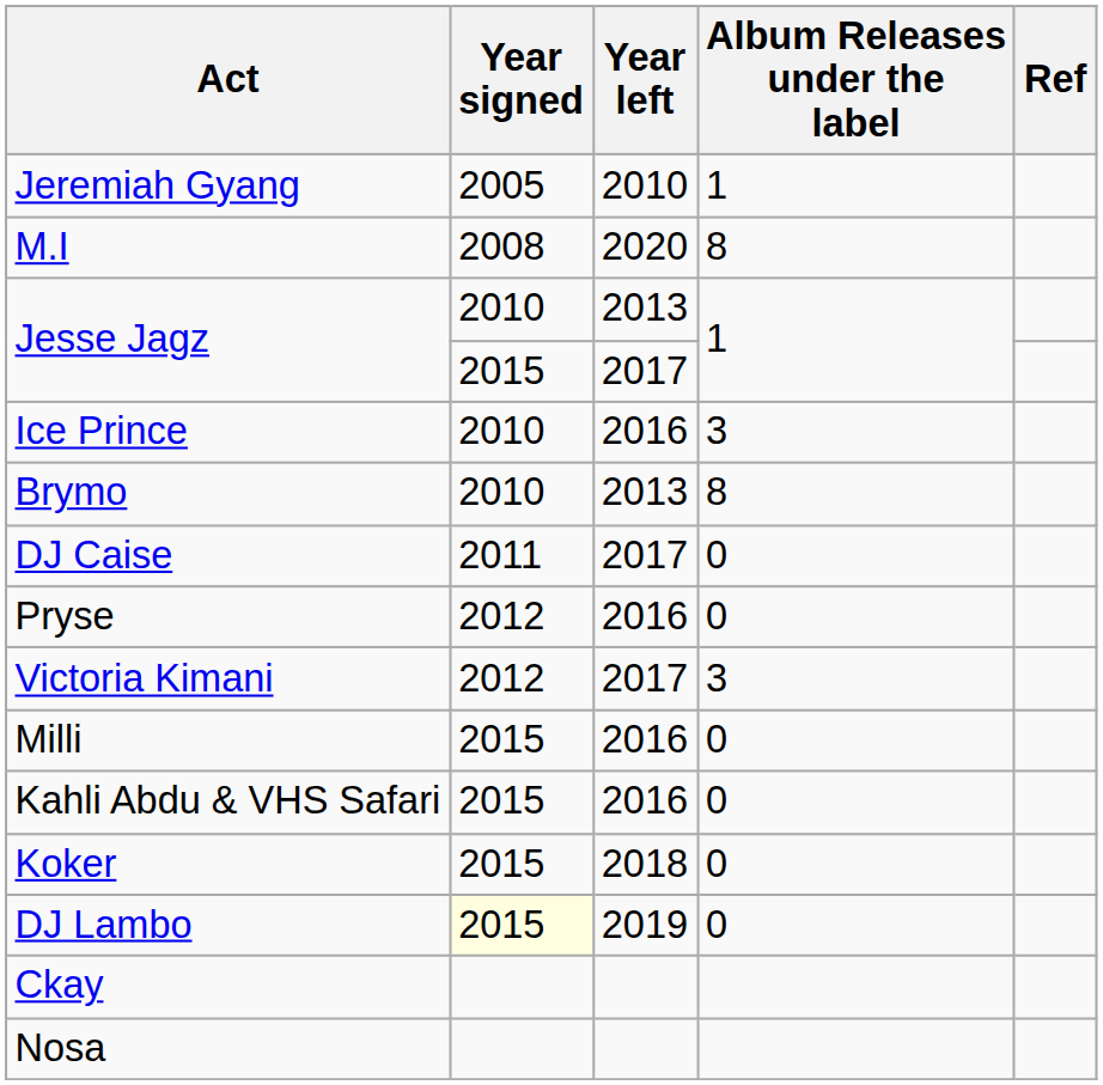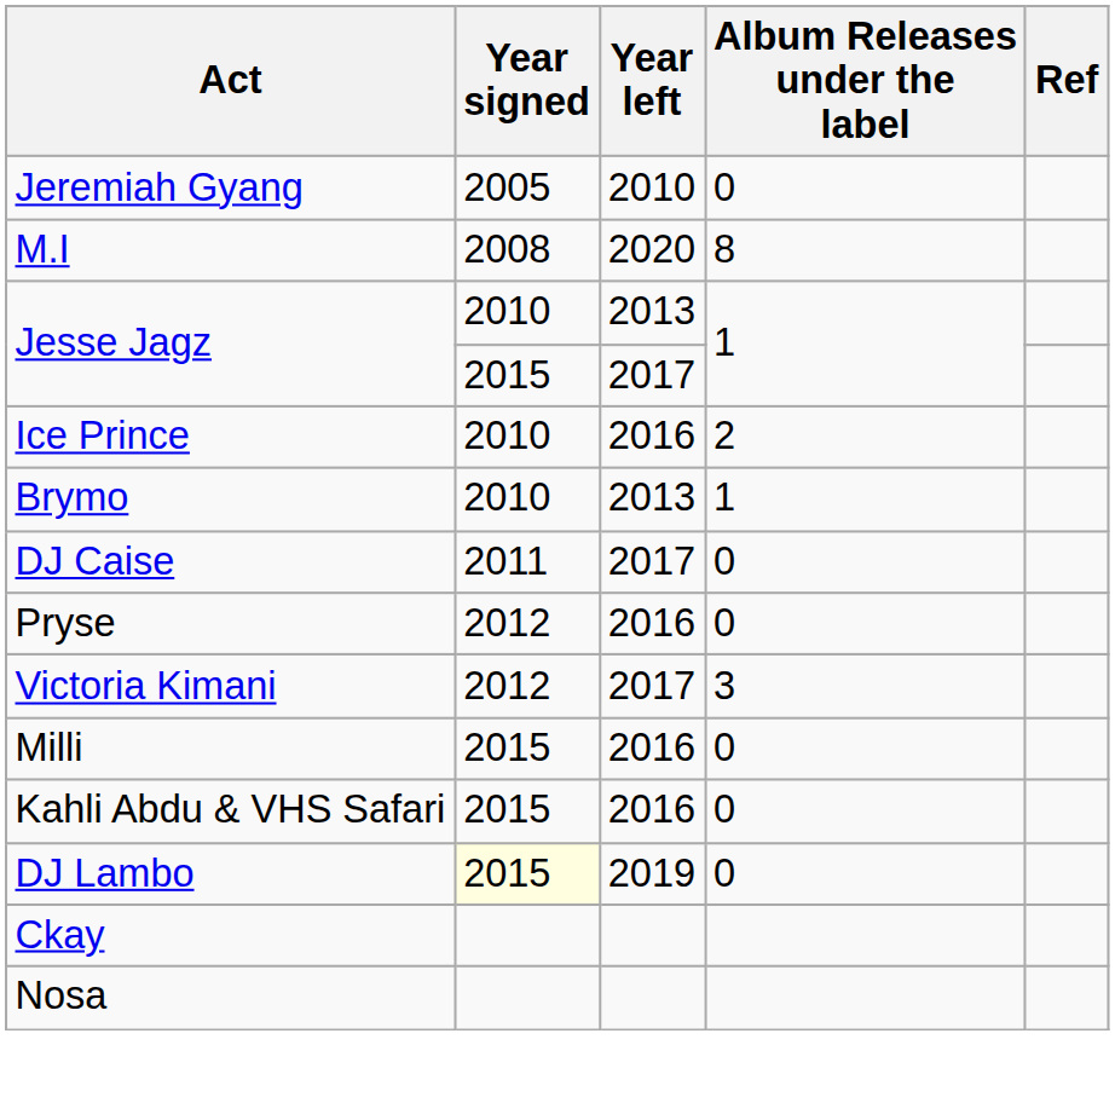Jeremiah Gyang | Album Releases under the label: 1 -> 0
Ice Prince | Album Releases under the label: 3 -> 2
Brymo | Album Releases under the label: 8 -> 1
- row: Koker | 2015 | 2018 | 0
